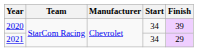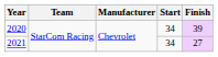2021 | Finish: 29 -> 27
